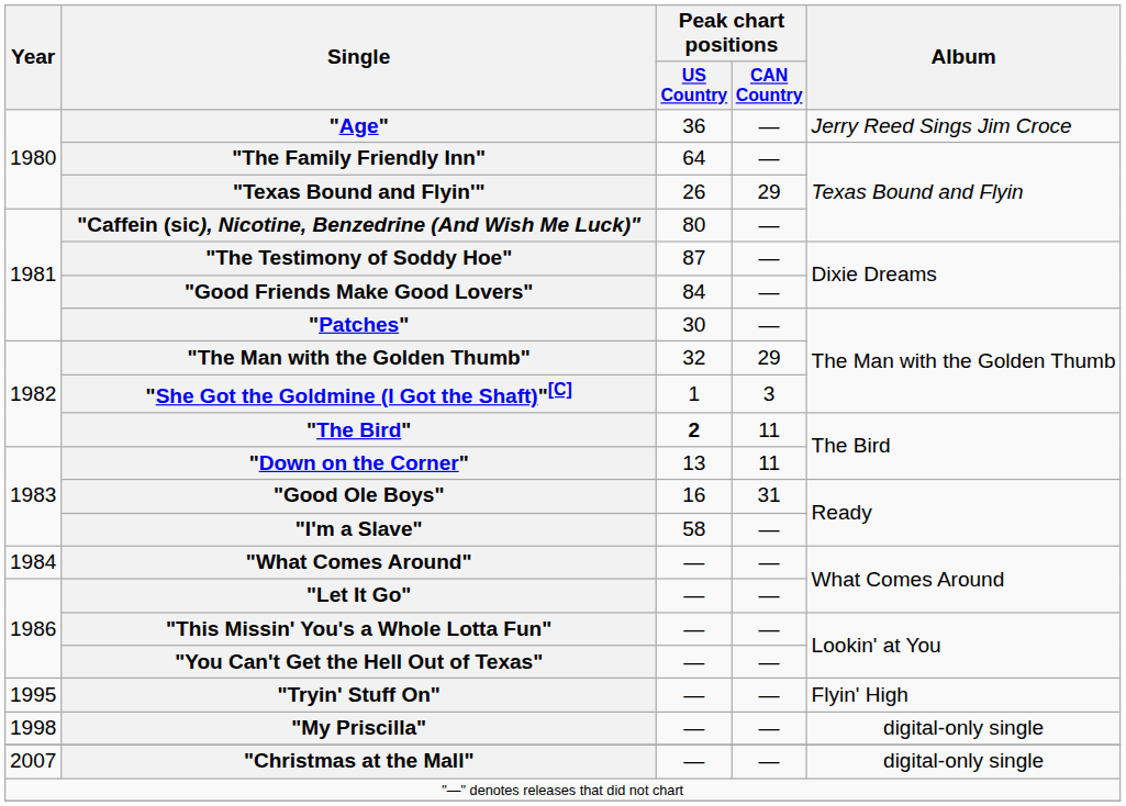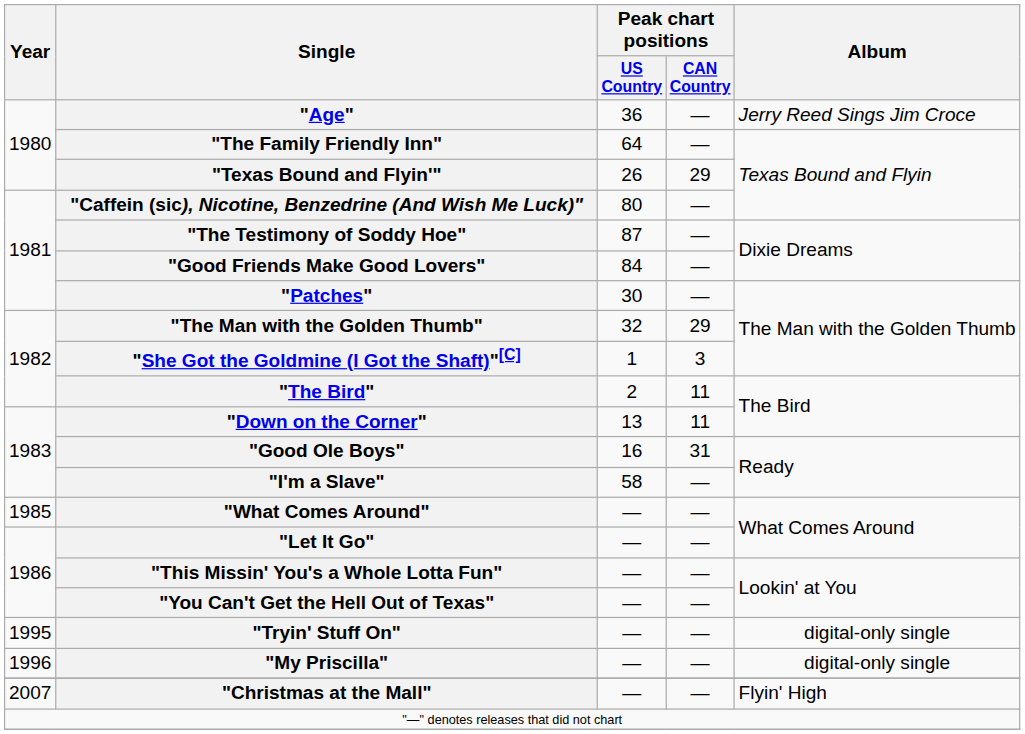"The Bird" | Peak chart positions / US Country: bold -> normal
"What Comes Around" | Year: 1984 -> 1985
"Tryin' Stuff On" | Album: Flyin' High -> digital-only single
"My Priscilla" | Year: 1998 -> 1996
"Christmas at the Mall" | Album: digital-only single -> Flyin' High
